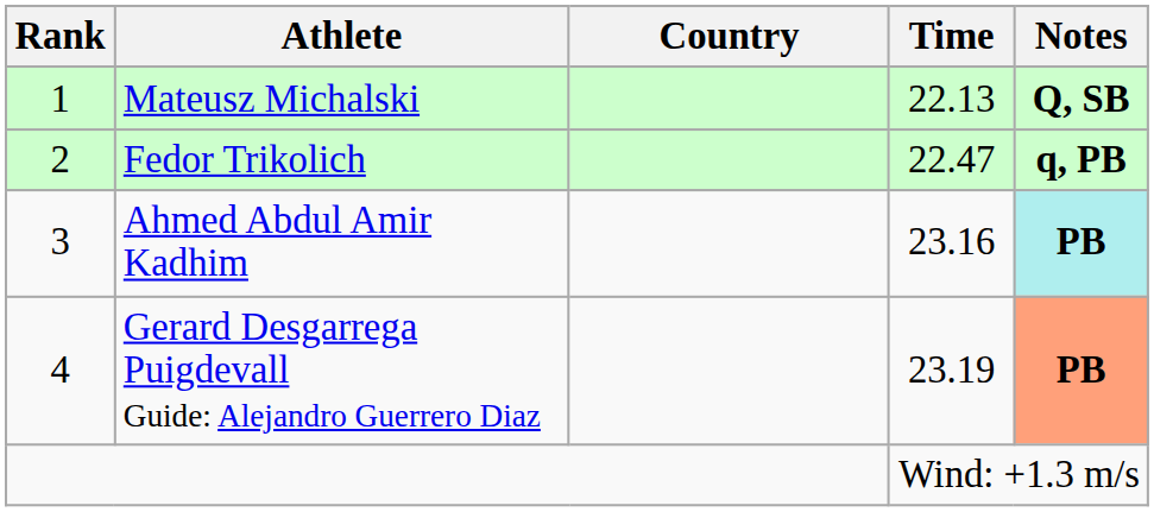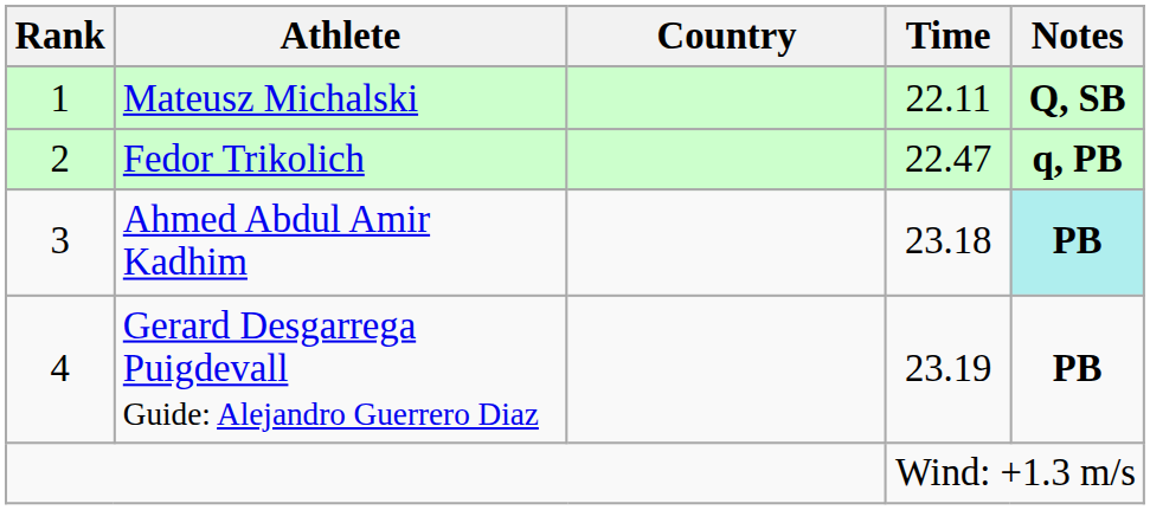Mateusz Michalski | Time: 22.13 -> 22.11
Ahmed Abdul Amir Kadhim | Time: 23.16 -> 23.18
Gerard Desgarrega Puigdevall Guide: Alejandro Guerrero Diaz | Notes: lightsalmon background -> no background
